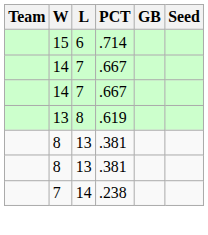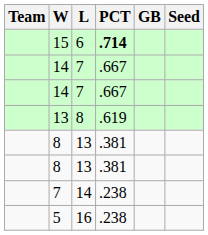15 | PCT: normal -> bold
+ row: 5 | 16 | .238
